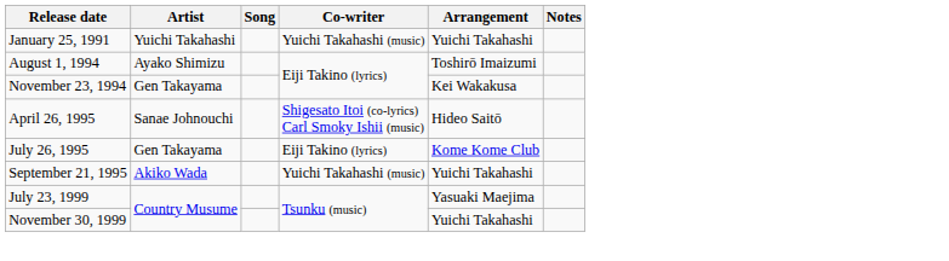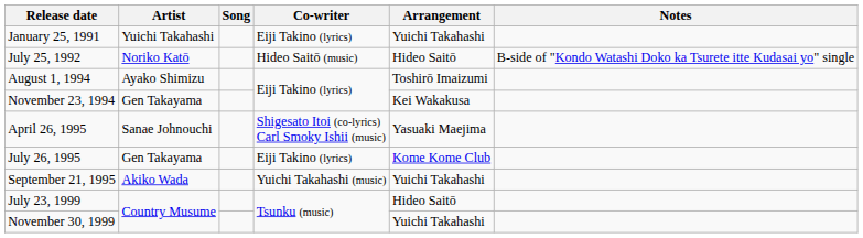January 25, 1991 | Co-writer: Yuichi Takahashi (music) -> Eiji Takino (lyrics)
+ row: July 25, 1992 | Noriko Katō | Hideo Saitō (music) | Hideo Saitō | B-side of "Kondo Watashi Doko ka Tsurete itte Kudasai yo" single
April 26, 1995 | Arrangement: Hideo Saitō -> Yasuaki Maejima
July 23, 1999 | Arrangement: Yasuaki Maejima -> Hideo Saitō
